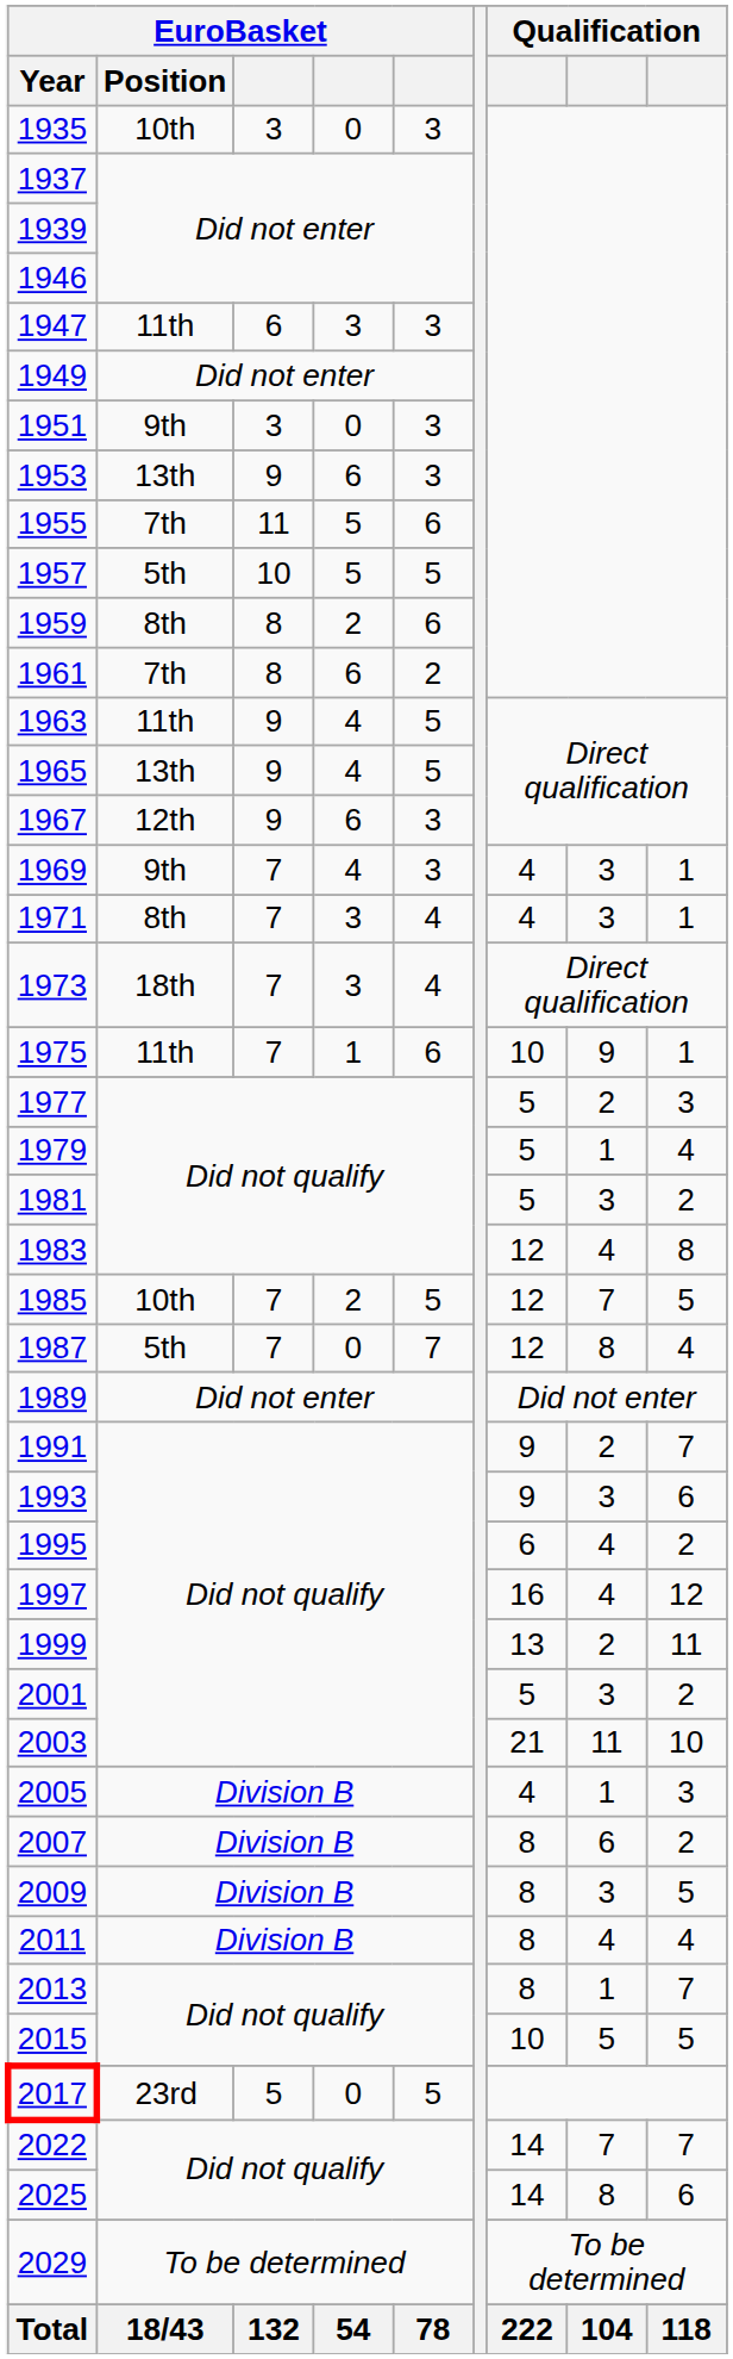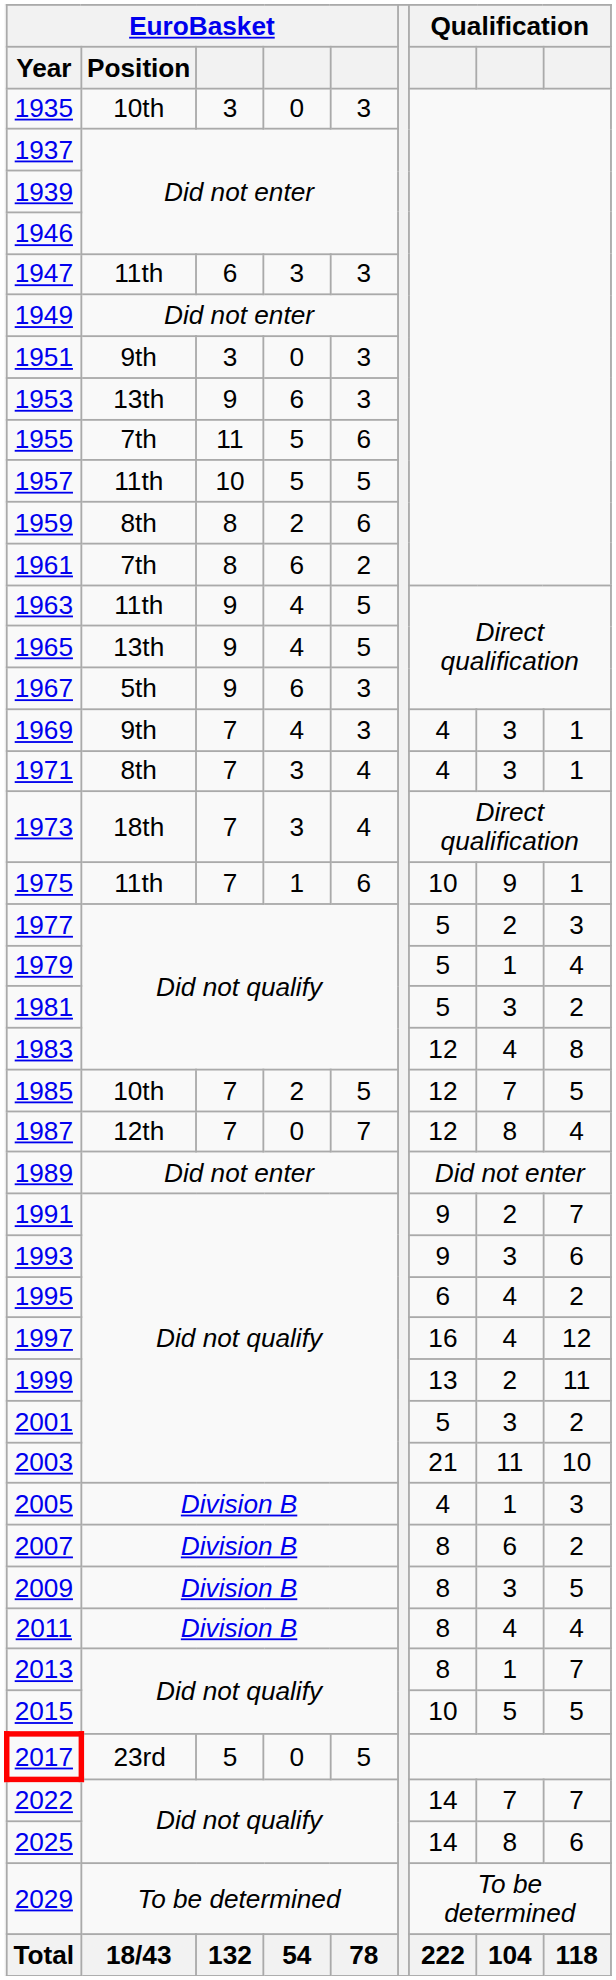1957 | EuroBasket / Position: 5th -> 11th
1967 | EuroBasket / Position: 12th -> 5th
1987 | EuroBasket / Position: 5th -> 12th
